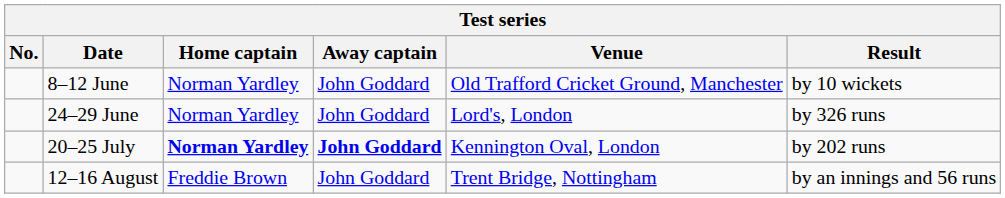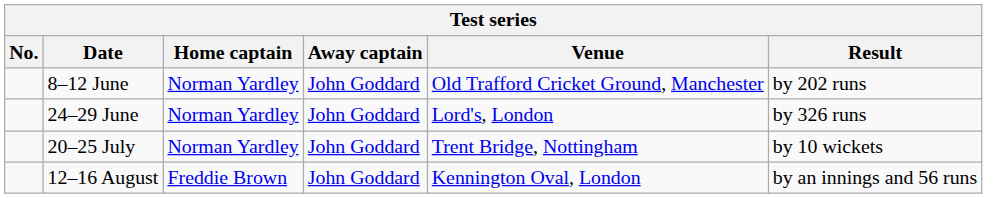8–12 June | Result: by 10 wickets -> by 202 runs
20–25 July | Home captain: bold -> normal
20–25 July | Away captain: bold -> normal
20–25 July | Venue: Kennington Oval, London -> Trent Bridge, Nottingham
20–25 July | Result: by 202 runs -> by 10 wickets
12–16 August | Venue: Trent Bridge, Nottingham -> Kennington Oval, London
